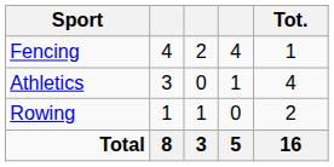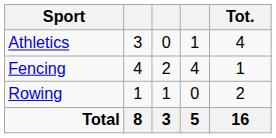rows swapped: Fencing <-> Athletics
